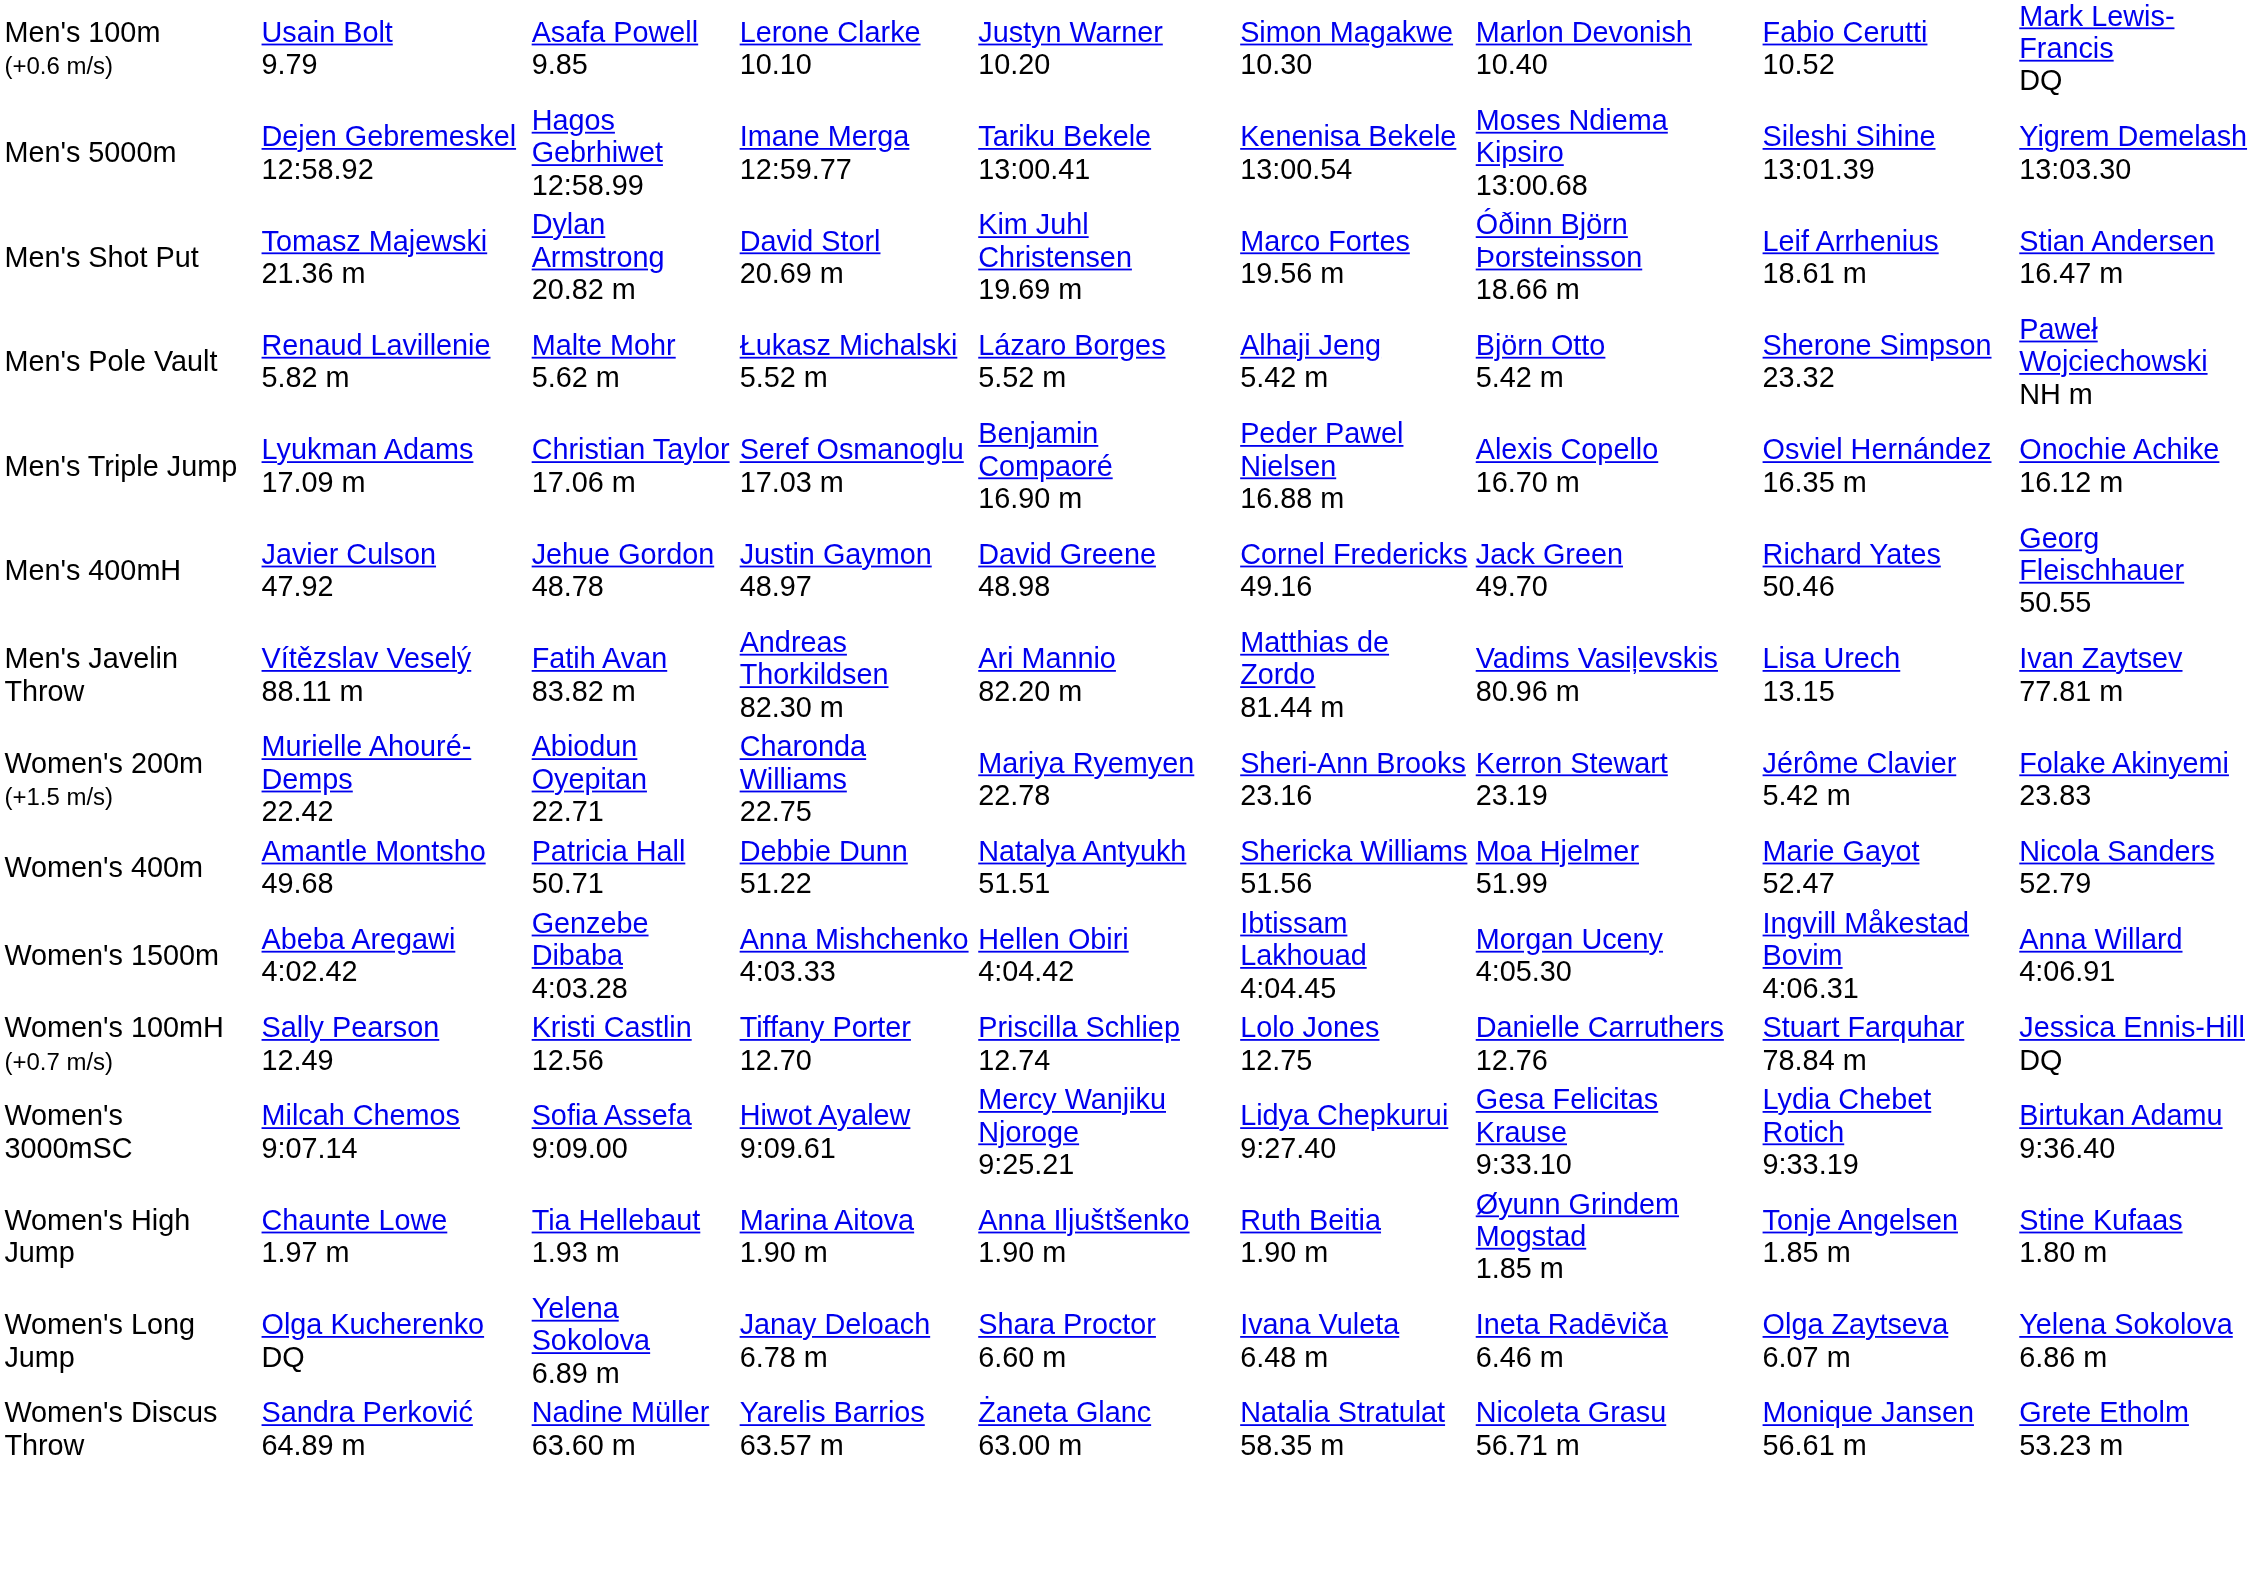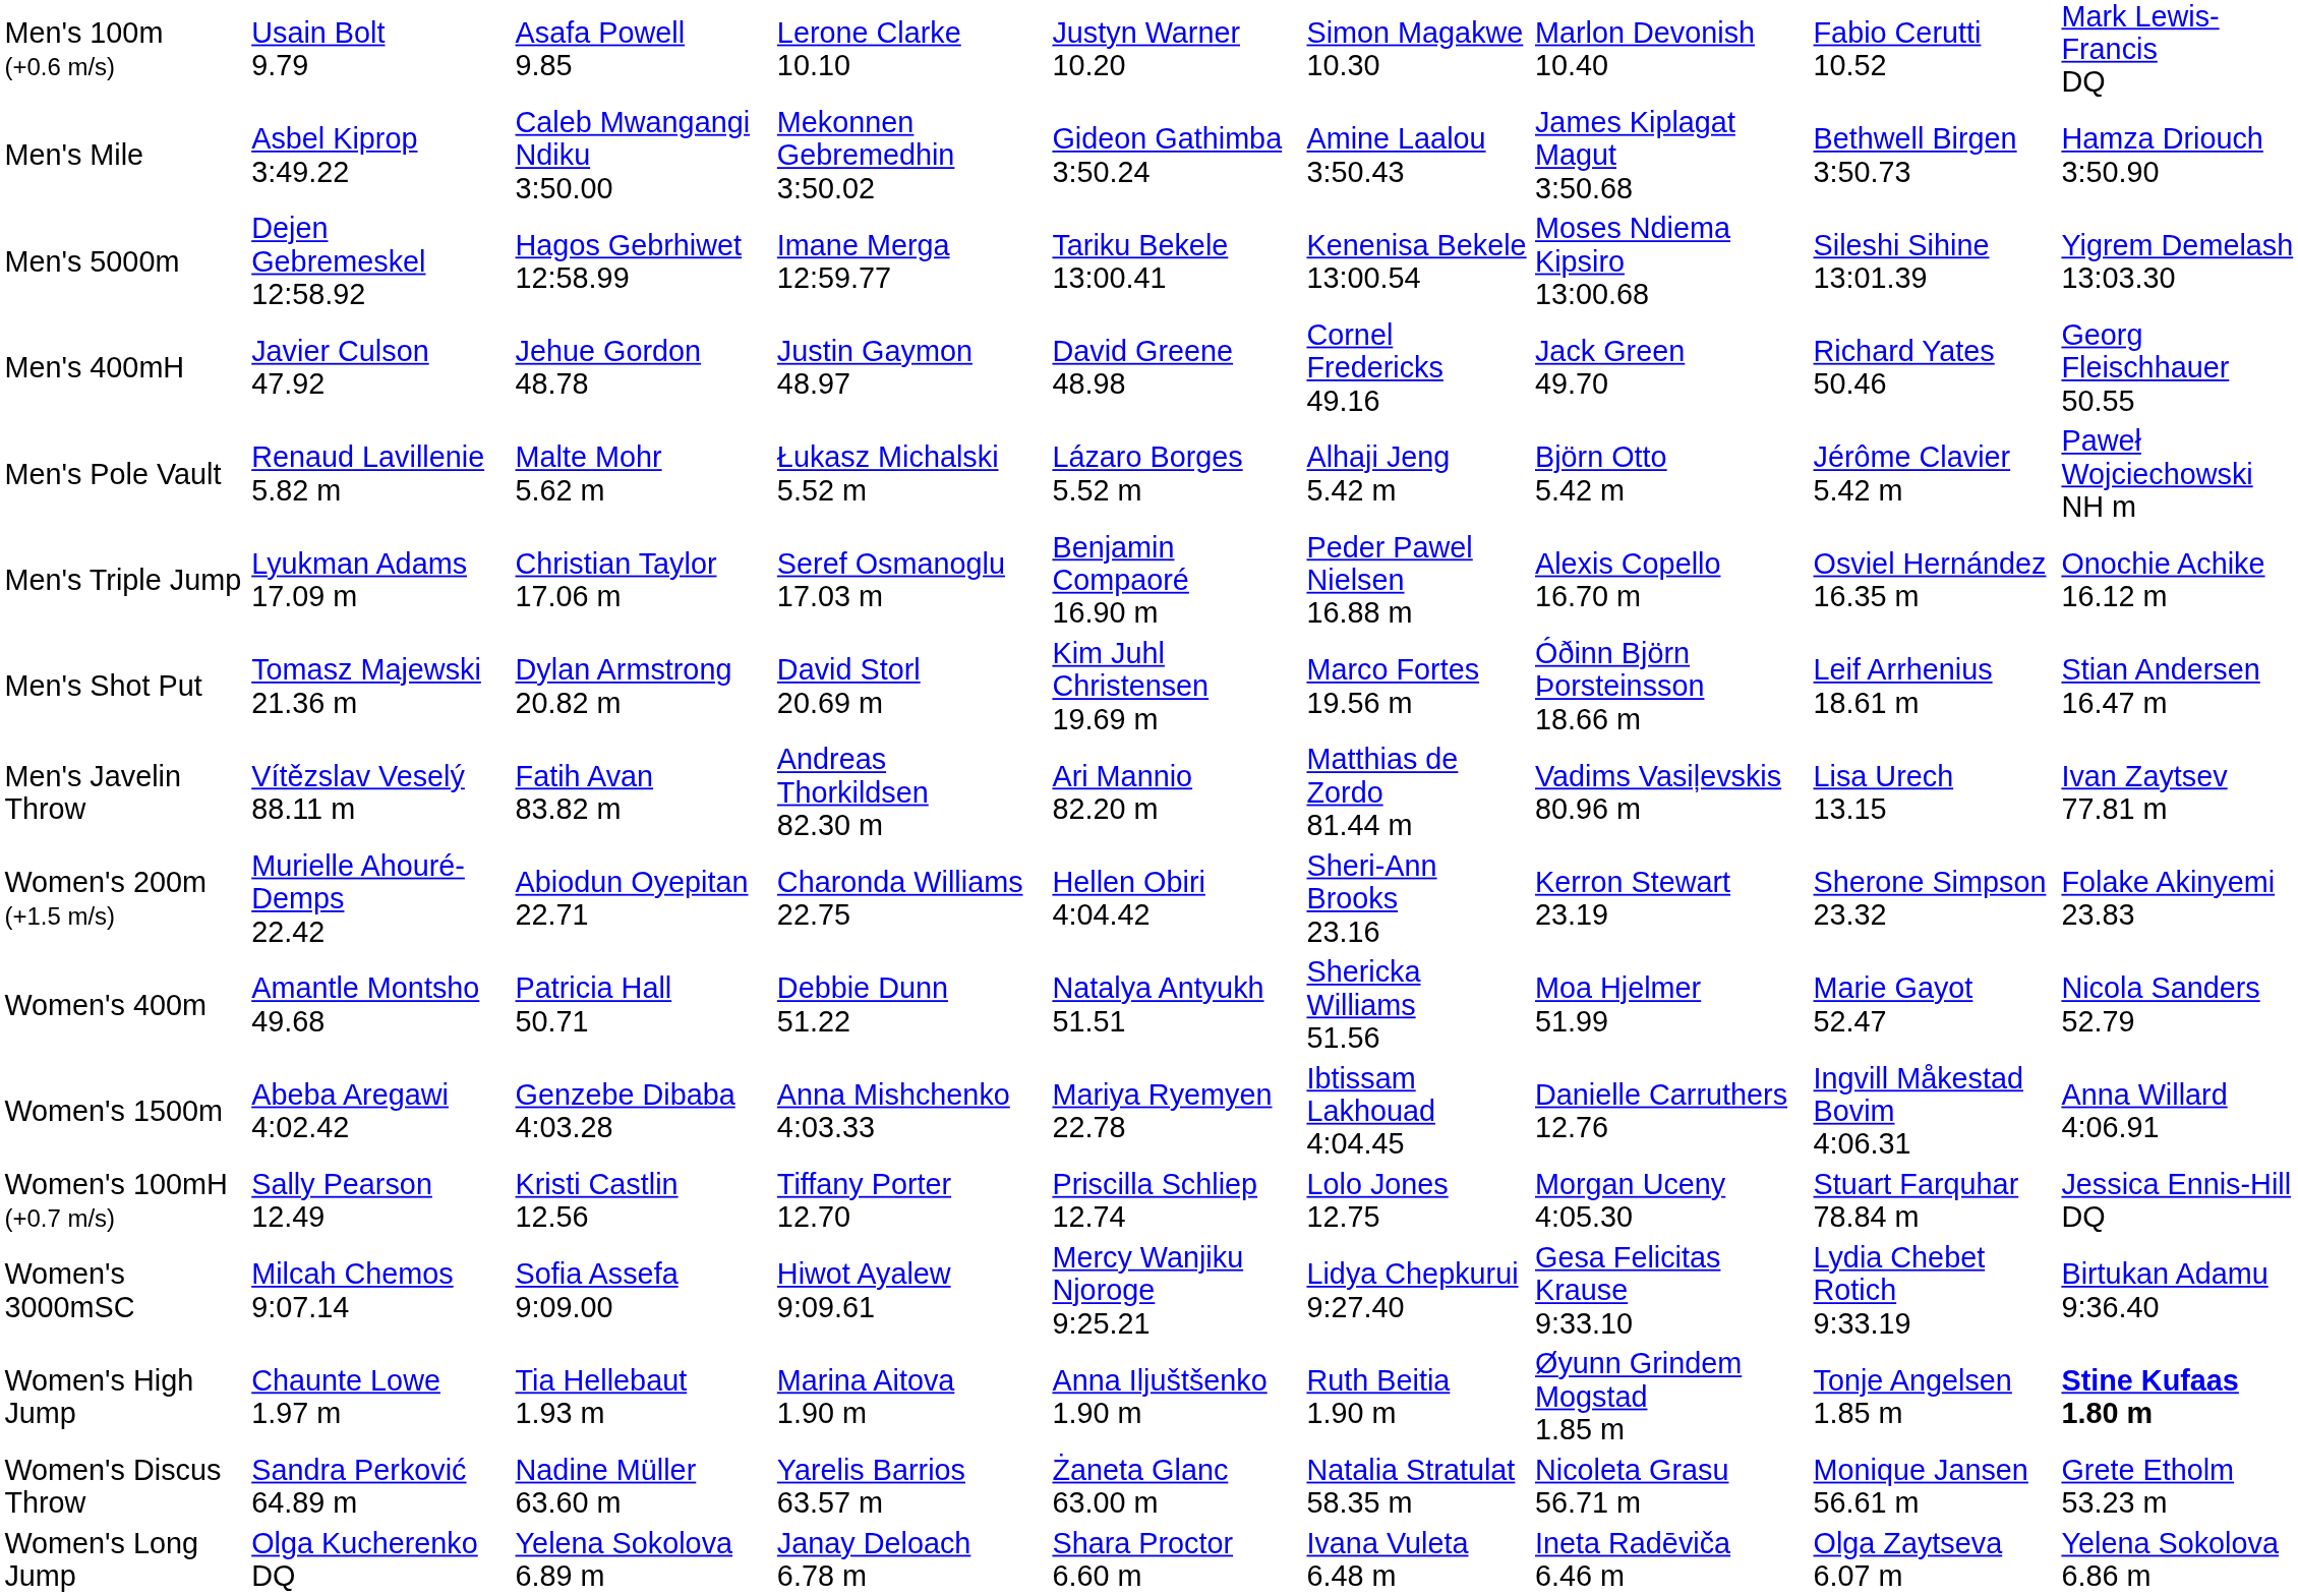+ row: Men's Mile | Asbel Kiprop 3:49.22 | Caleb Mwangangi Ndiku 3:50.00 | Mekonnen Gebremedhin 3:50.02 | Gideon Gathimba 3:50.24 | Amine Laalou 3:50.43 | James Kiplagat Magut 3:50.68 | Bethwell Birgen 3:50.73 | Hamza Driouch 3:50.90
rows swapped: Men's 400mH <-> Men's Shot Put
Men's Pole Vault | column 8: Sherone Simpson 23.32 -> Jérôme Clavier 5.42 m
Women's 200m (+1.5 m/s) | column 5: Mariya Ryemyen 22.78 -> Hellen Obiri 4:04.42
Women's 200m (+1.5 m/s) | column 8: Jérôme Clavier 5.42 m -> Sherone Simpson 23.32
Women's 1500m | column 5: Hellen Obiri 4:04.42 -> Mariya Ryemyen 22.78
Women's 1500m | column 7: Morgan Uceny 4:05.30 -> Danielle Carruthers 12.76
Women's 100mH (+0.7 m/s) | column 7: Danielle Carruthers 12.76 -> Morgan Uceny 4:05.30
Women's High Jump | column 9: normal -> bold
rows swapped: Women's Long Jump <-> Women's Discus Throw
